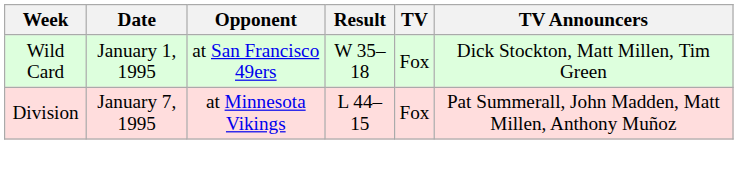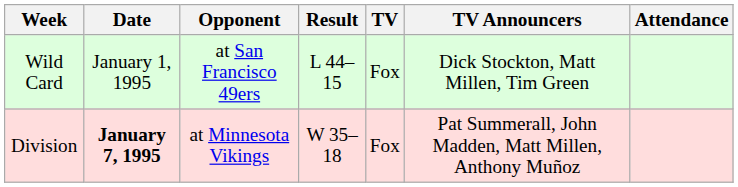+ column: Attendance
Wild Card | Result: W 35–18 -> L 44–15
Division | Date: normal -> bold
Division | Result: L 44–15 -> W 35–18
